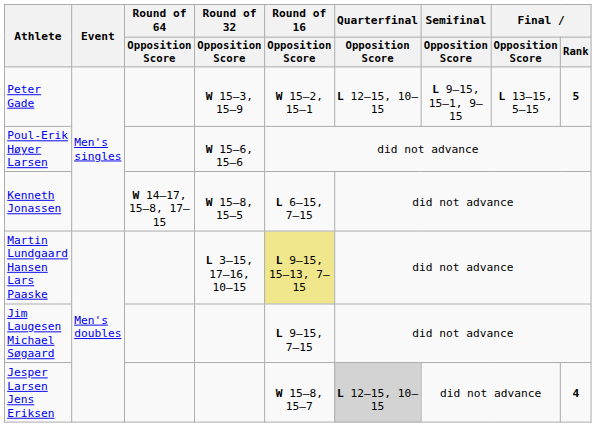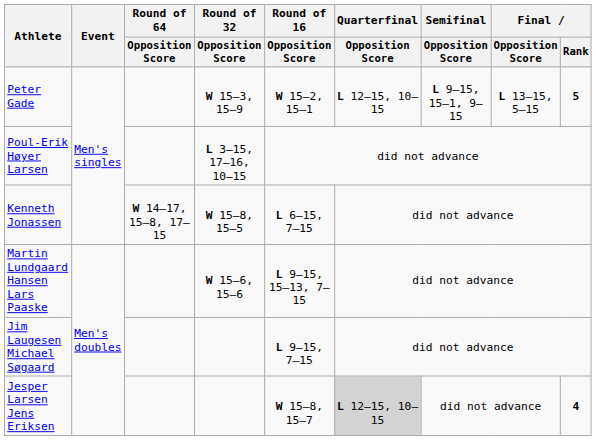Poul-Erik Høyer Larsen | Round of 32 / Opposition Score: W 15–6, 15–6 -> L 3–15, 17–16, 10–15
Martin Lundgaard Hansen Lars Paaske | Round of 32 / Opposition Score: L 3–15, 17–16, 10–15 -> W 15–6, 15–6
Martin Lundgaard Hansen Lars Paaske | Round of 16 / Opposition Score: khaki background -> no background
